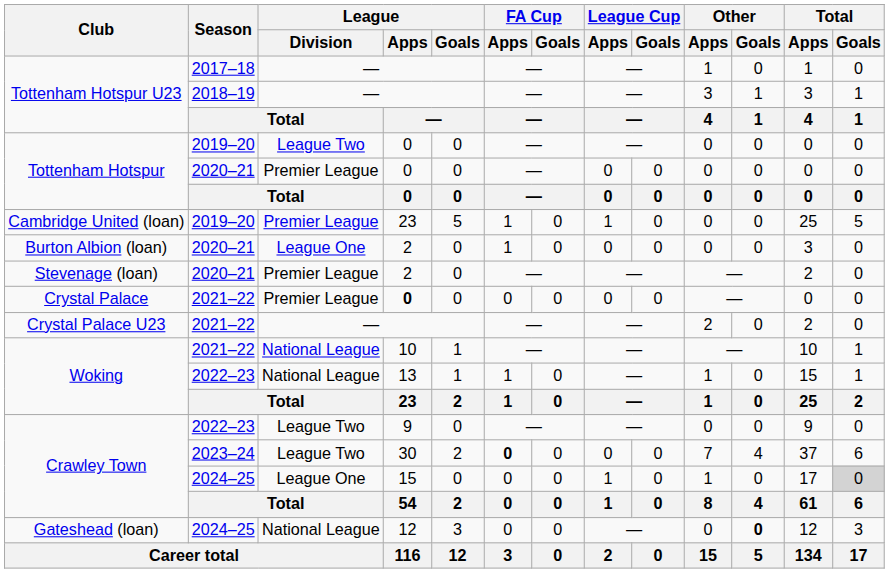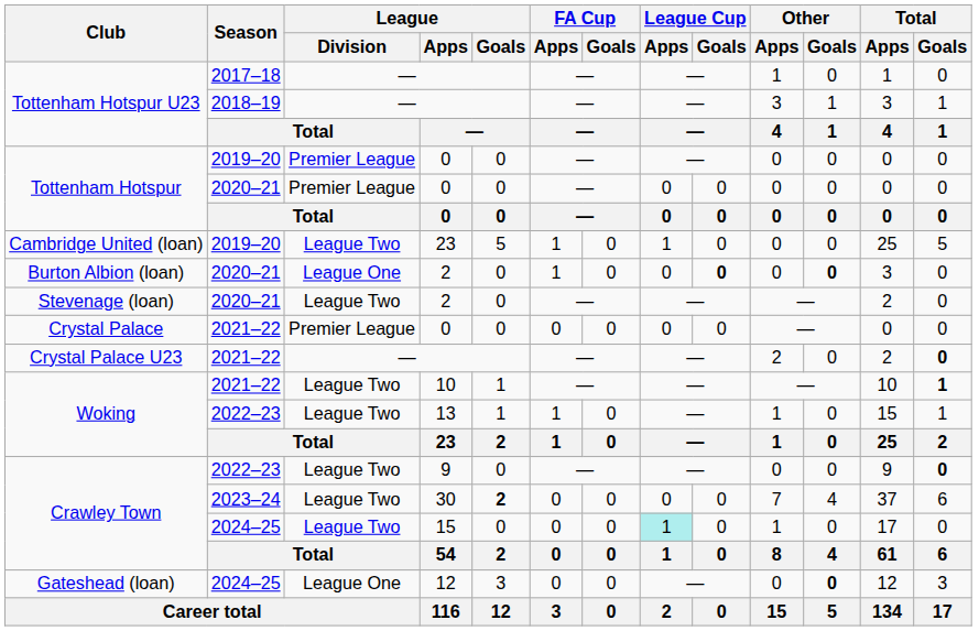Tottenham Hotspur / 2019–20 | League / Division: League Two -> Premier League
Cambridge United (loan) | League / Division: Premier League -> League Two
Burton Albion (loan) | League Cup / Goals: normal -> bold
Burton Albion (loan) | Other / Goals: normal -> bold
Stevenage (loan) | League / Division: Premier League -> League Two
Crystal Palace | League / Apps: bold -> normal
Crystal Palace U23 | Total / Goals: normal -> bold
Woking / 2021–22 | League / Division: National League -> League Two
Woking / 2021–22 | Total / Goals: normal -> bold
Woking / 2022–23 | League / Division: National League -> League Two
Crawley Town / 2022–23 | Total / Goals: normal -> bold
Crawley Town / 2023–24 | League / Goals: normal -> bold
Crawley Town / 2023–24 | FA Cup / Apps: bold -> normal
Crawley Town / 2024–25 | League / Division: League One -> League Two
Crawley Town / 2024–25 | League Cup / Apps: no background -> paleturquoise background
Crawley Town / 2024–25 | Total / Goals: lightgrey background -> no background
Gateshead (loan) | League / Division: National League -> League One
